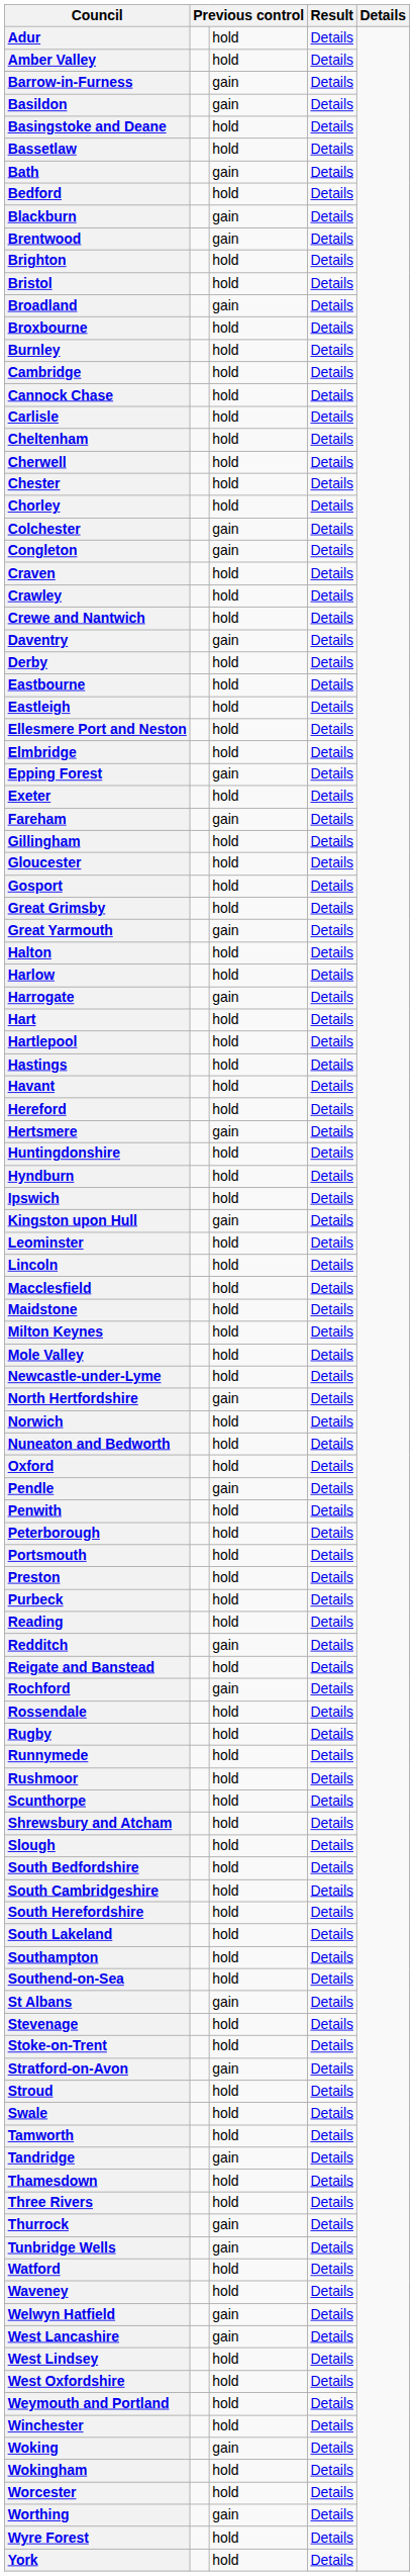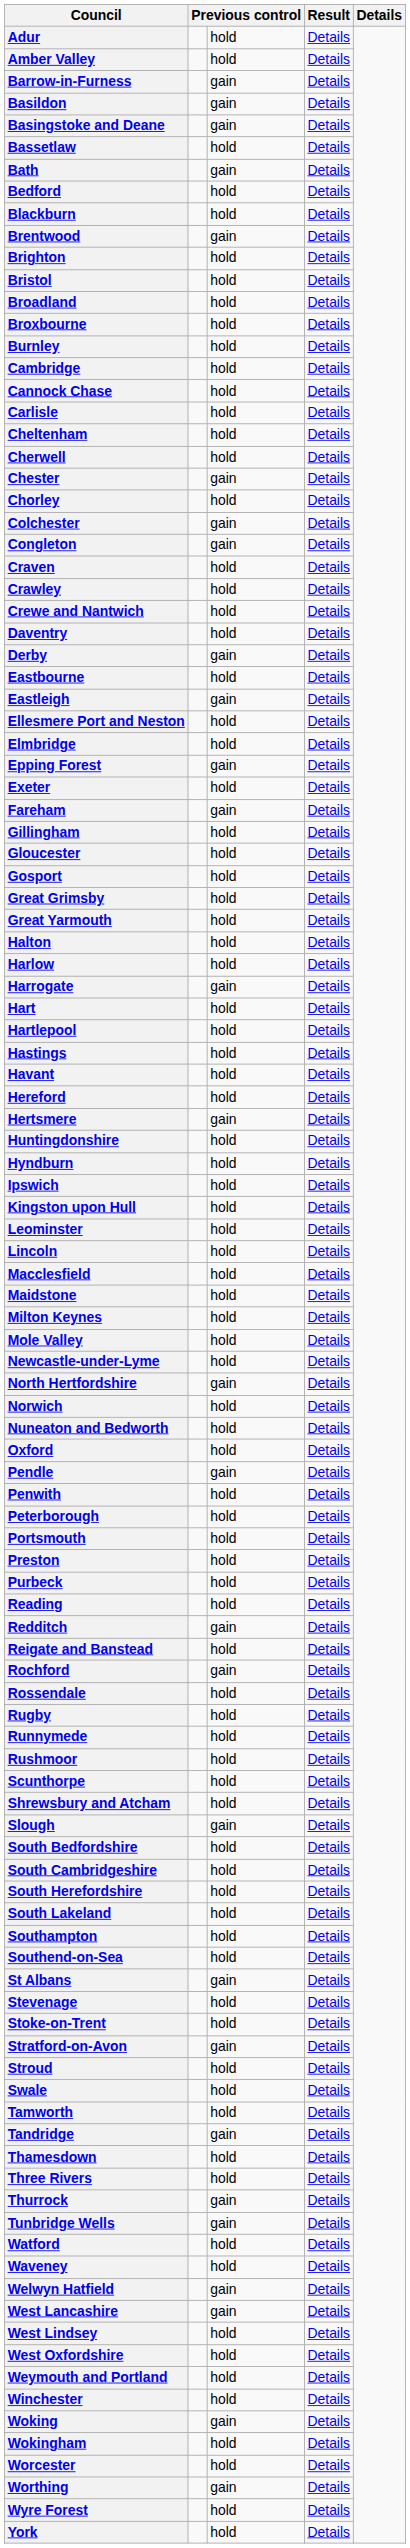Basingstoke and Deane | column 3: hold -> gain
Blackburn | column 3: gain -> hold
Broadland | column 3: gain -> hold
Chester | column 3: hold -> gain
Daventry | column 3: gain -> hold
Derby | column 3: hold -> gain
Eastleigh | column 3: hold -> gain
Great Yarmouth | column 3: gain -> hold
Kingston upon Hull | column 3: gain -> hold
Slough | column 3: hold -> gain
